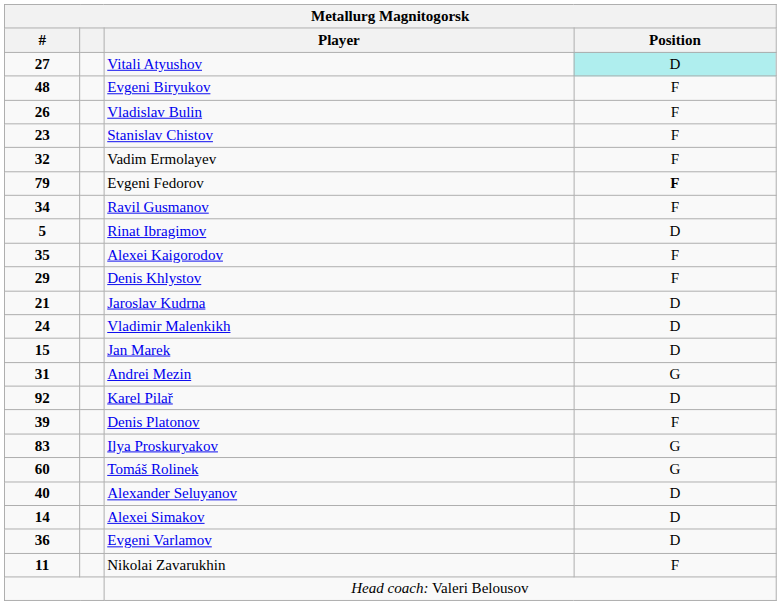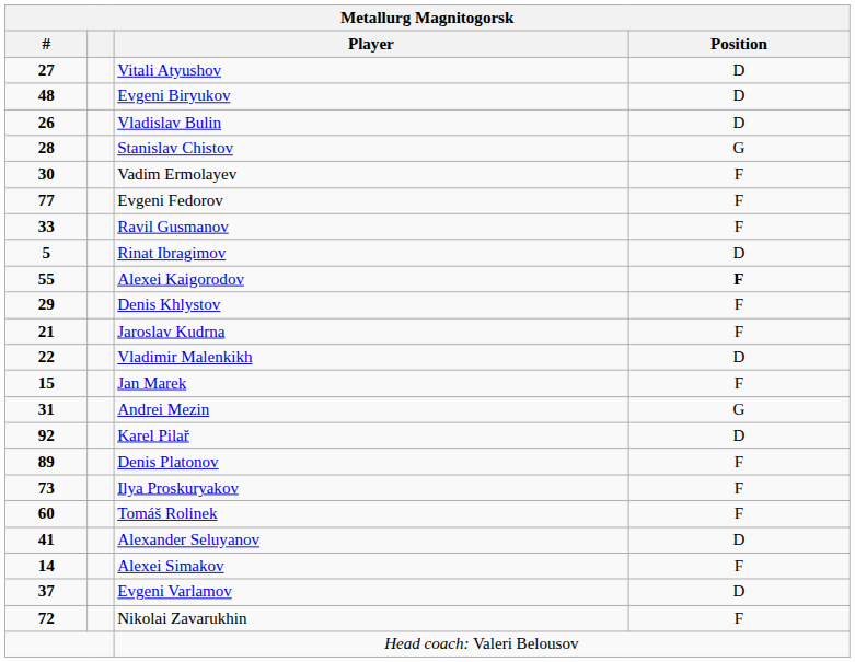Vitali Atyushov | Metallurg Magnitogorsk / Position: paleturquoise background -> no background
Evgeni Biryukov | Metallurg Magnitogorsk / Position: F -> D
Vladislav Bulin | Metallurg Magnitogorsk / Position: F -> D
Stanislav Chistov | Metallurg Magnitogorsk / #: 23 -> 28
Stanislav Chistov | Metallurg Magnitogorsk / Position: F -> G
Vadim Ermolayev | Metallurg Magnitogorsk / #: 32 -> 30
Evgeni Fedorov | Metallurg Magnitogorsk / #: 79 -> 77
Evgeni Fedorov | Metallurg Magnitogorsk / Position: bold -> normal
Ravil Gusmanov | Metallurg Magnitogorsk / #: 34 -> 33
Alexei Kaigorodov | Metallurg Magnitogorsk / #: 35 -> 55
Alexei Kaigorodov | Metallurg Magnitogorsk / Position: normal -> bold
Jaroslav Kudrna | Metallurg Magnitogorsk / Position: D -> F
Vladimir Malenkikh | Metallurg Magnitogorsk / #: 24 -> 22
Jan Marek | Metallurg Magnitogorsk / Position: D -> F
Denis Platonov | Metallurg Magnitogorsk / #: 39 -> 89
Ilya Proskuryakov | Metallurg Magnitogorsk / #: 83 -> 73
Ilya Proskuryakov | Metallurg Magnitogorsk / Position: G -> F
Tomáš Rolinek | Metallurg Magnitogorsk / Position: G -> F
Alexander Seluyanov | Metallurg Magnitogorsk / #: 40 -> 41
Alexei Simakov | Metallurg Magnitogorsk / Position: D -> F
Evgeni Varlamov | Metallurg Magnitogorsk / #: 36 -> 37
Nikolai Zavarukhin | Metallurg Magnitogorsk / #: 11 -> 72
